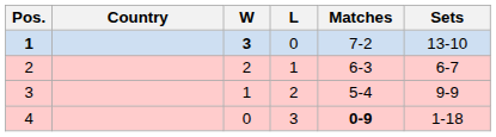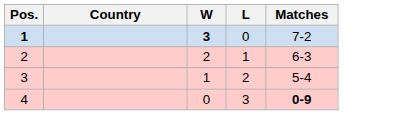- column: Sets | 13-10 | 6-7 | 9-9 | 1-18
